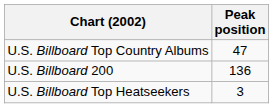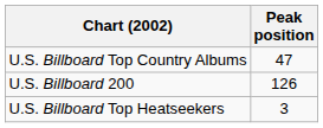U.S. Billboard 200 | Peak position: 136 -> 126
